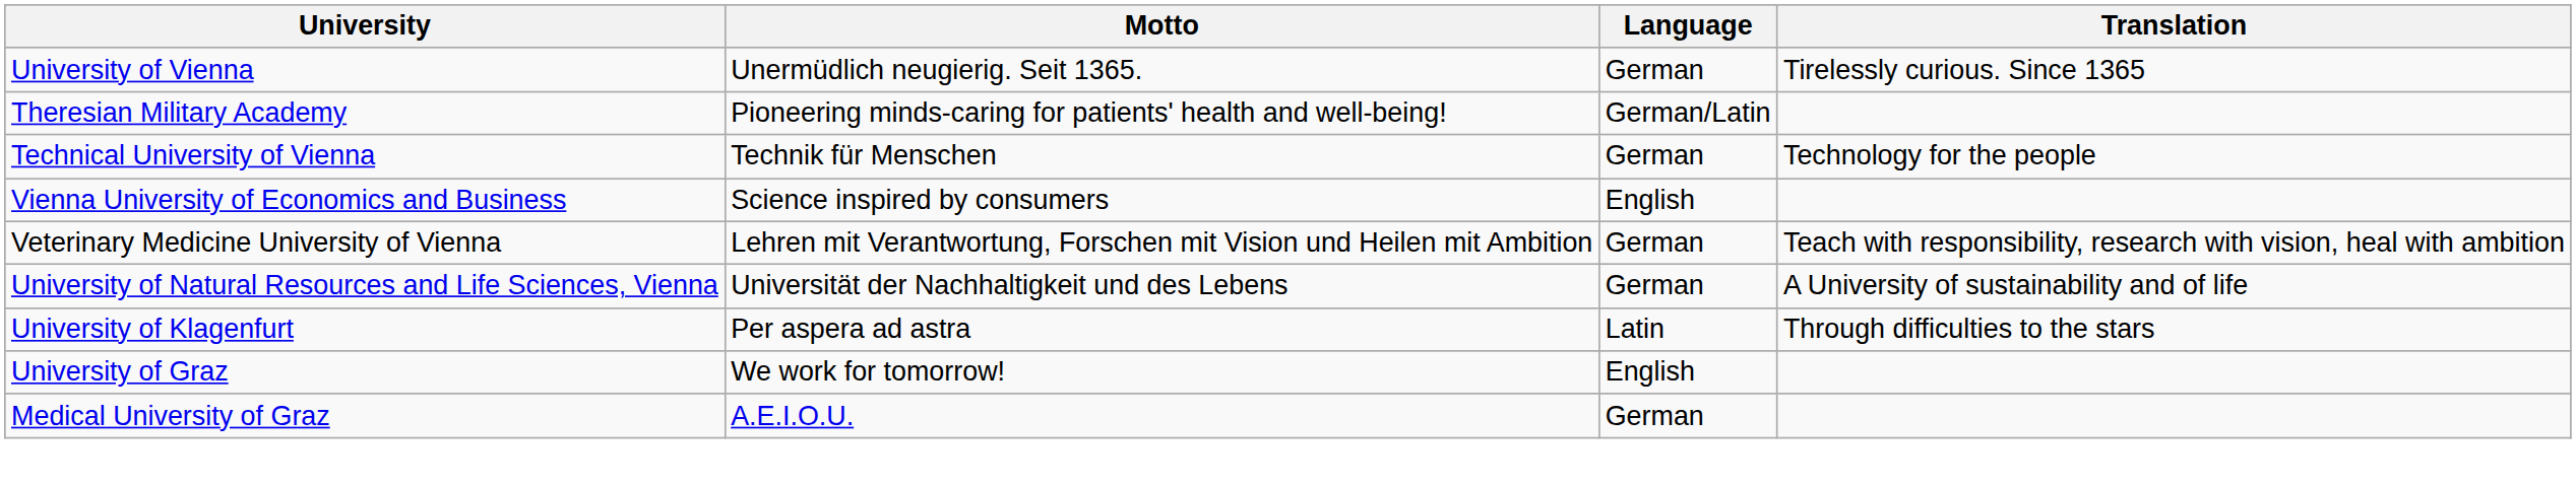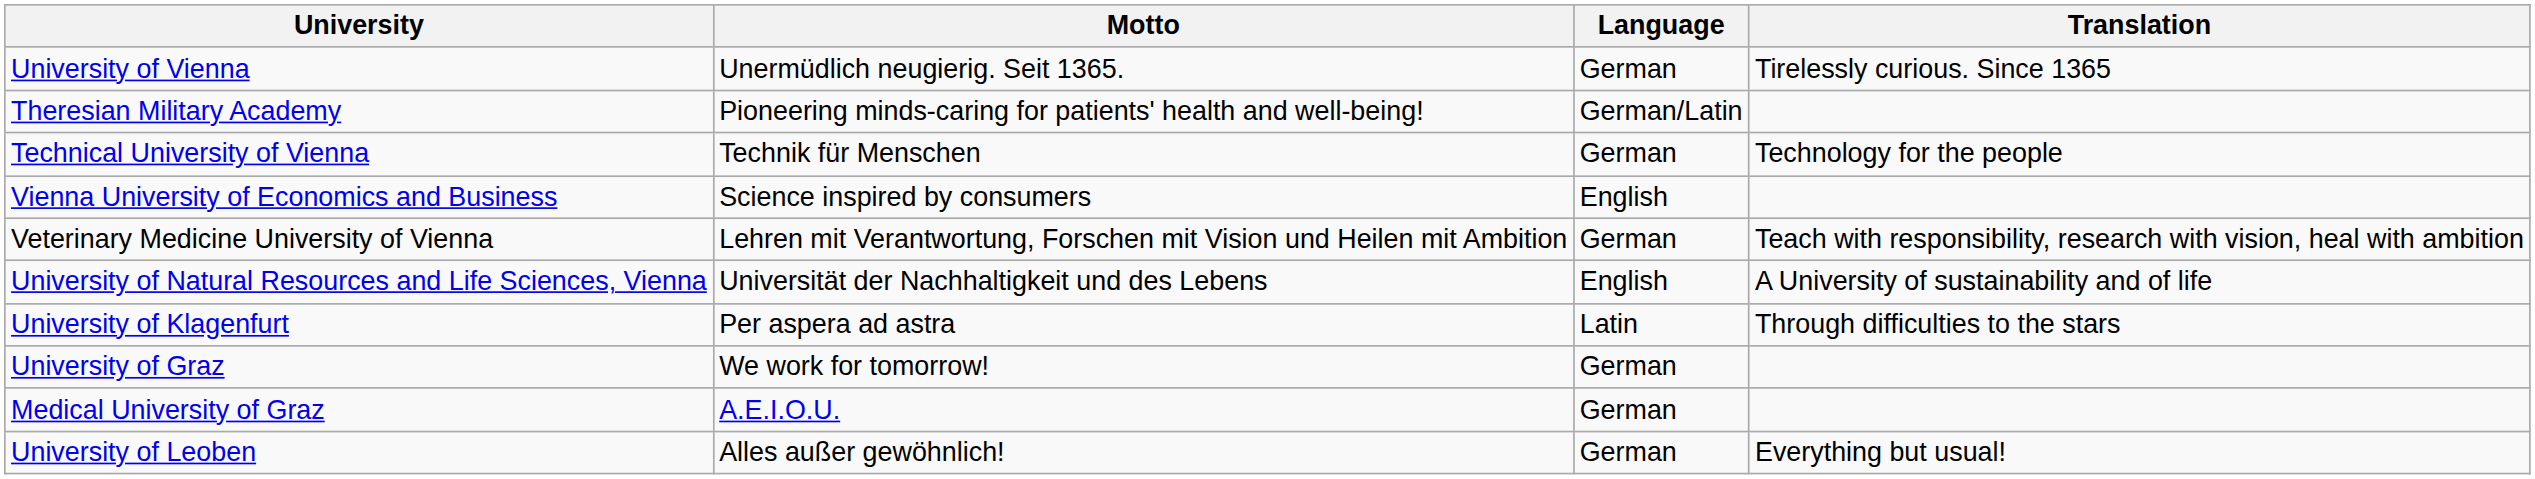University of Natural Resources and Life Sciences, Vienna | Language: German -> English
University of Graz | Language: English -> German
+ row: University of Leoben | Alles außer gewöhnlich! | German | Everything but usual!
